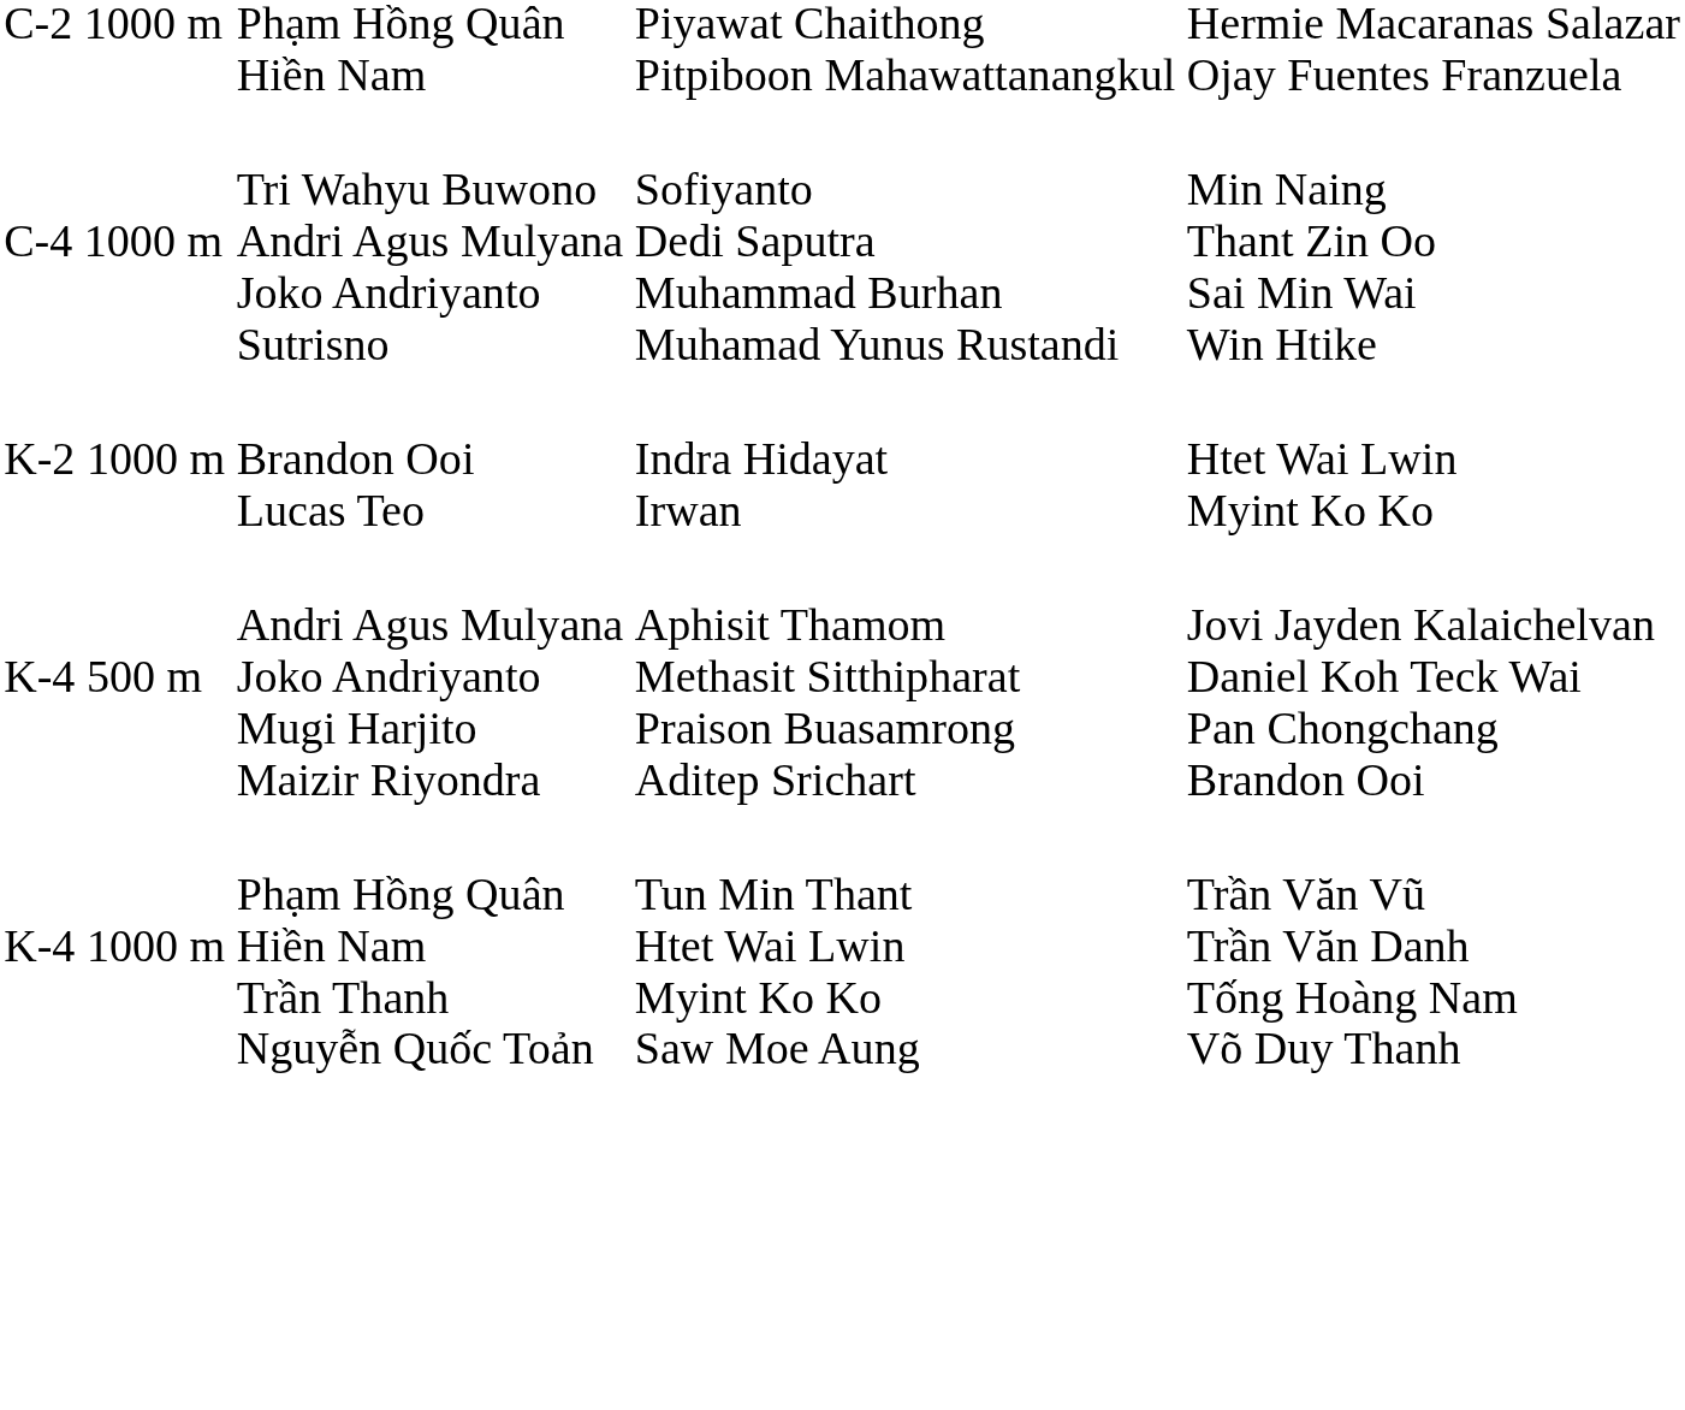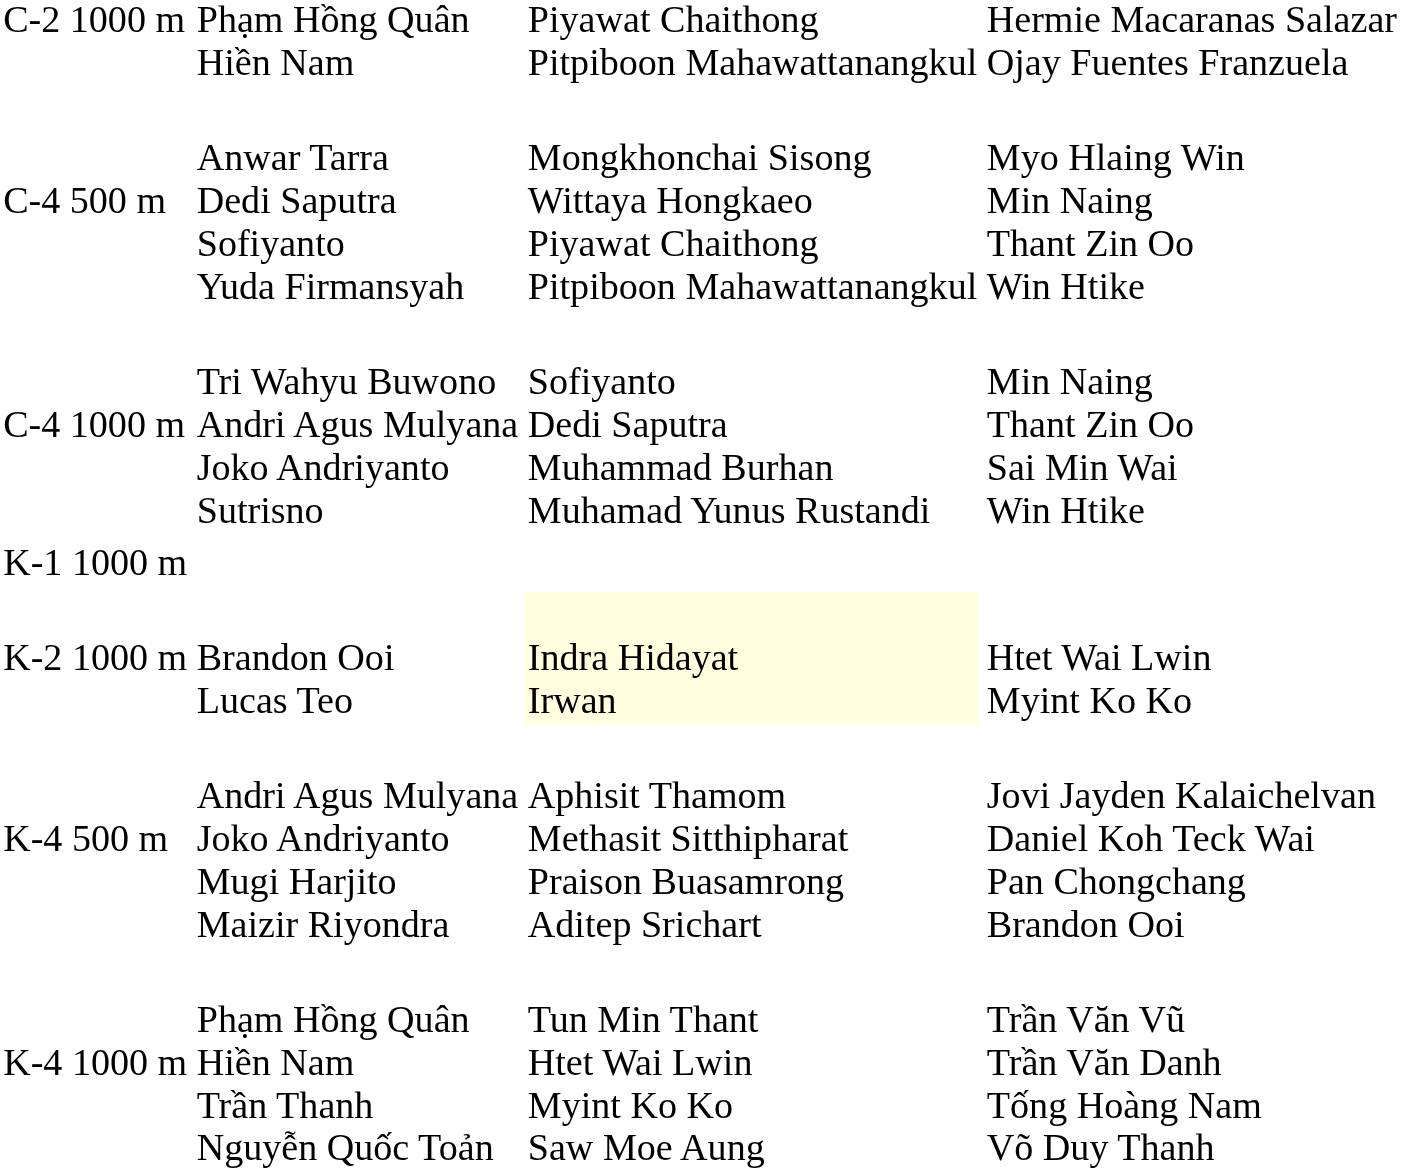+ row: C-4 500 m | Anwar Tarra Dedi Saputra Sofiyanto Yuda Firmansyah | Mongkhonchai Sisong Wittaya Hongkaeo Piyawat Chaithong Pitpiboon Mahawattanangkul | Myo Hlaing Win Min Naing Thant Zin Oo Win Htike
+ row: K-1 1000 m
K-2 1000 m | column 3: no background -> lightyellow background
